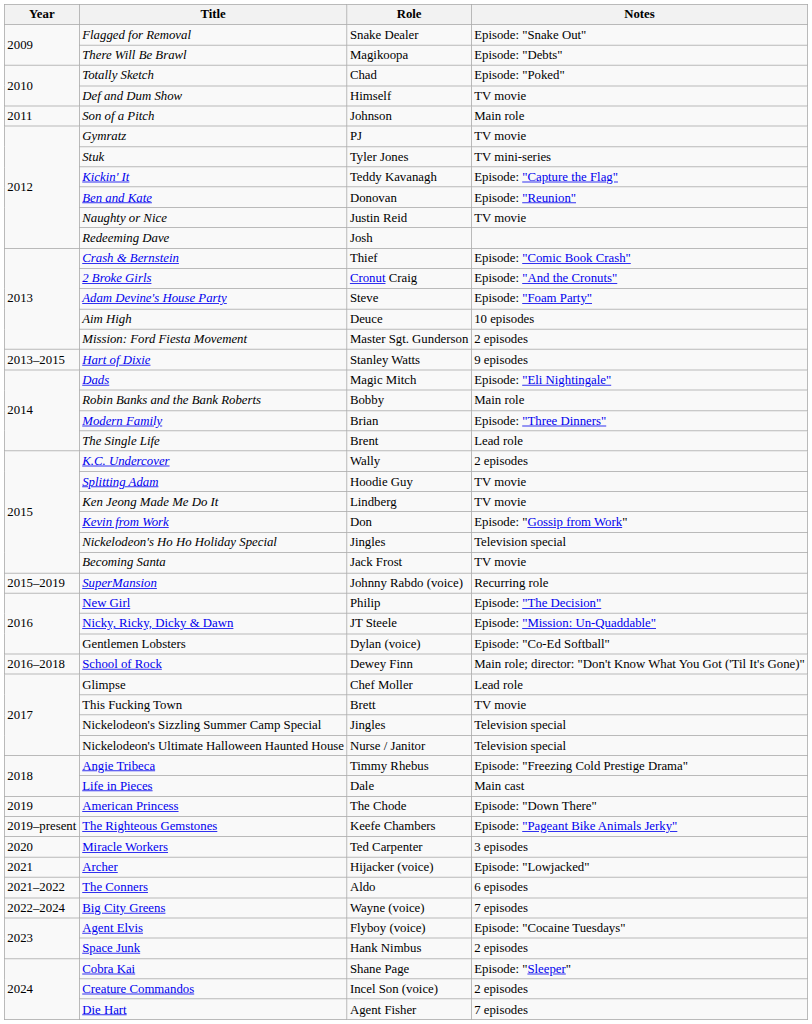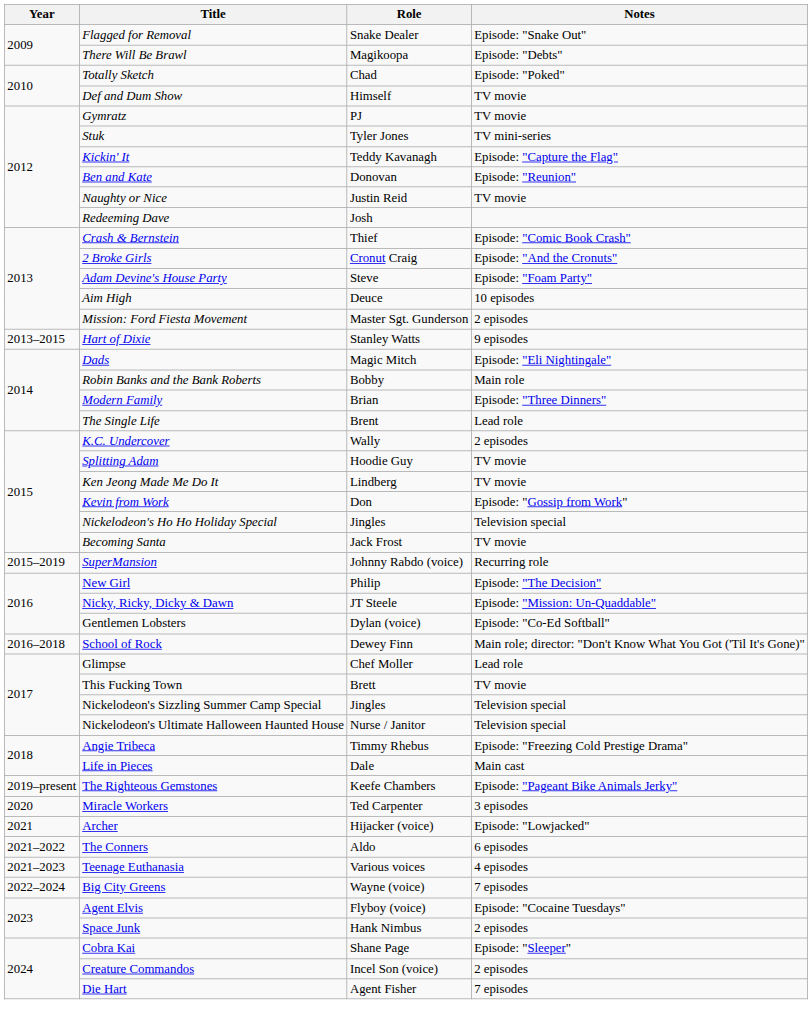- row: 2011 | Son of a Pitch | Johnson | Main role
- row: 2019 | American Princess | The Chode | Episode: "Down There"
+ row: 2021–2023 | Teenage Euthanasia | Various voices | 4 episodes
